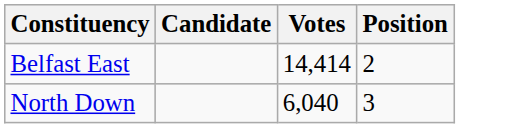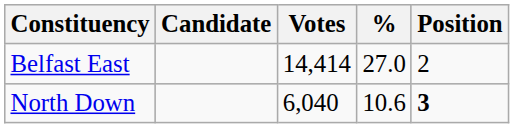+ column: % | 27.0 | 10.6
North Down | Position: normal -> bold
